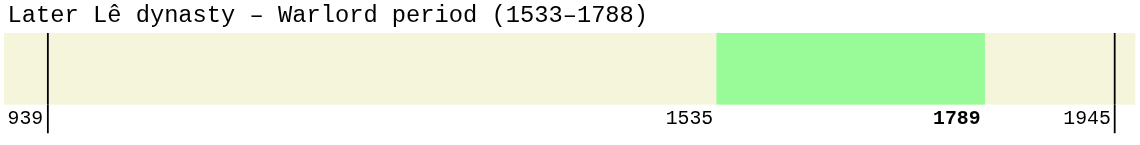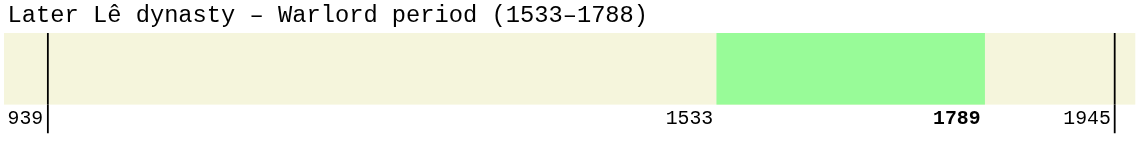939 | column 2: 1535 -> 1533
